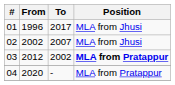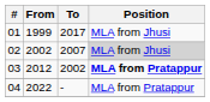01 | From: 1996 -> 1999
02 | Position: no background -> lightgrey background
04 | From: 2020 -> 2022
